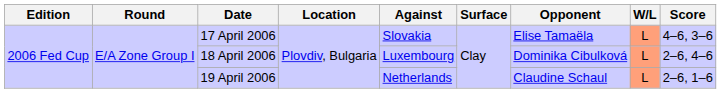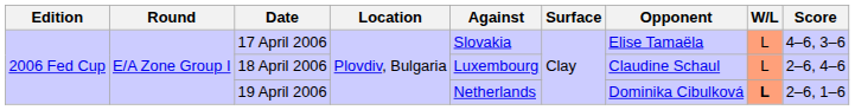18 April 2006 | Opponent: Dominika Cibulková -> Claudine Schaul
19 April 2006 | Opponent: Claudine Schaul -> Dominika Cibulková
19 April 2006 | W/L: normal -> bold
